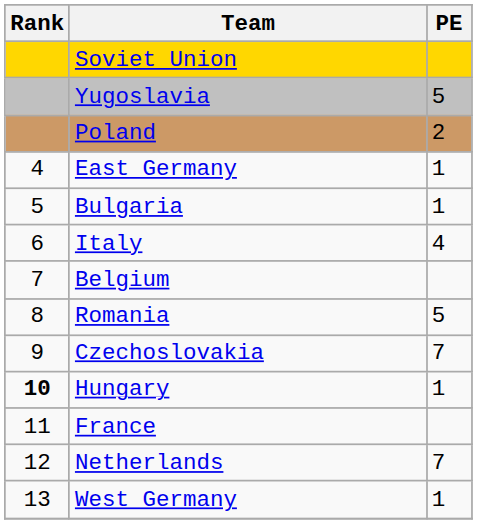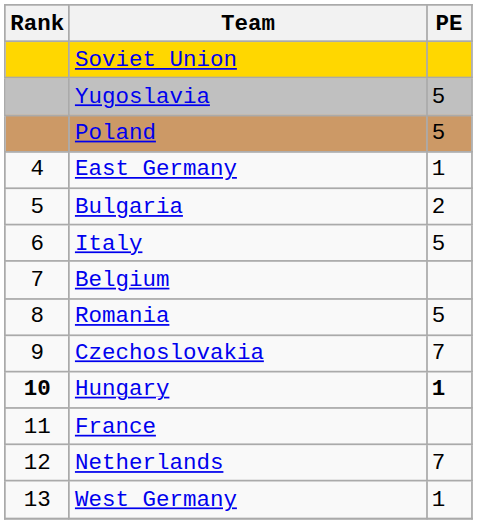Poland | PE: 2 -> 5
Bulgaria | PE: 1 -> 2
Italy | PE: 4 -> 5
Hungary | PE: normal -> bold
